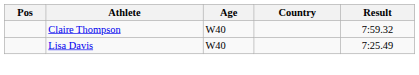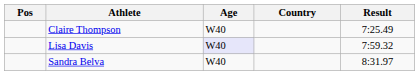Claire Thompson | Result: 7:59.32 -> 7:25.49
Lisa Davis | Age: no background -> lavender background
Lisa Davis | Result: 7:25.49 -> 7:59.32
+ row: Sandra Belva | W40 | 8:31.97
